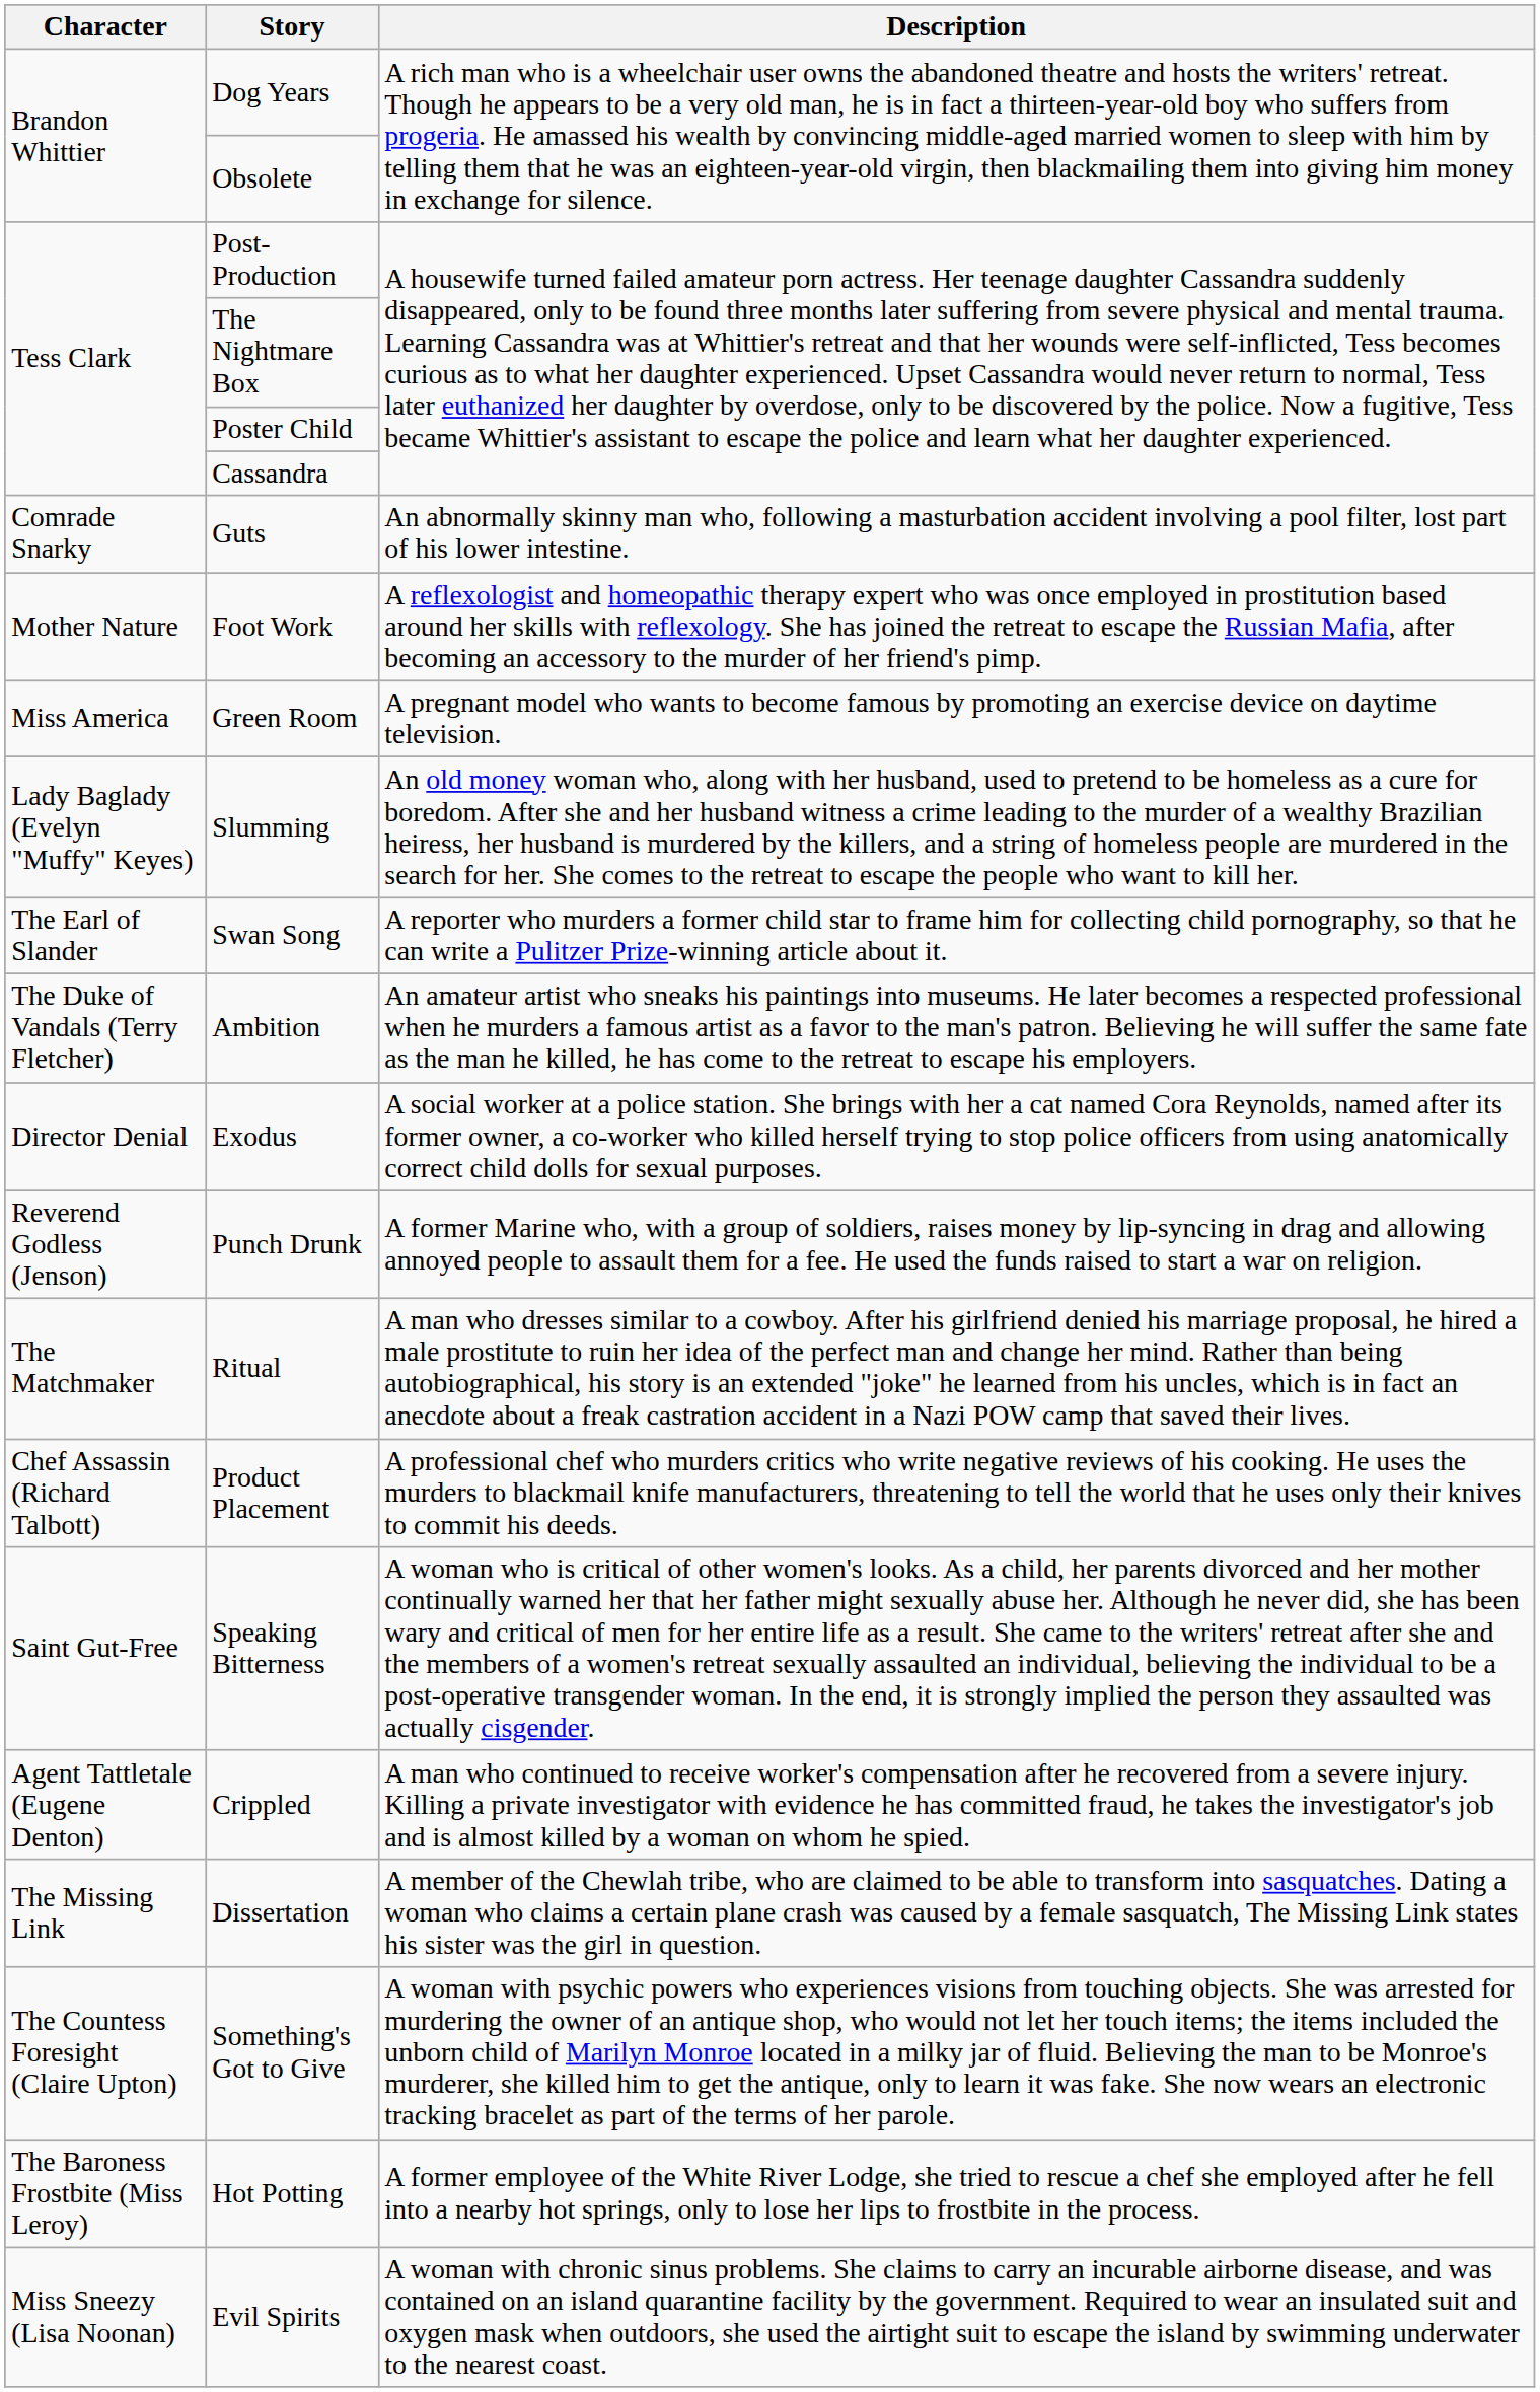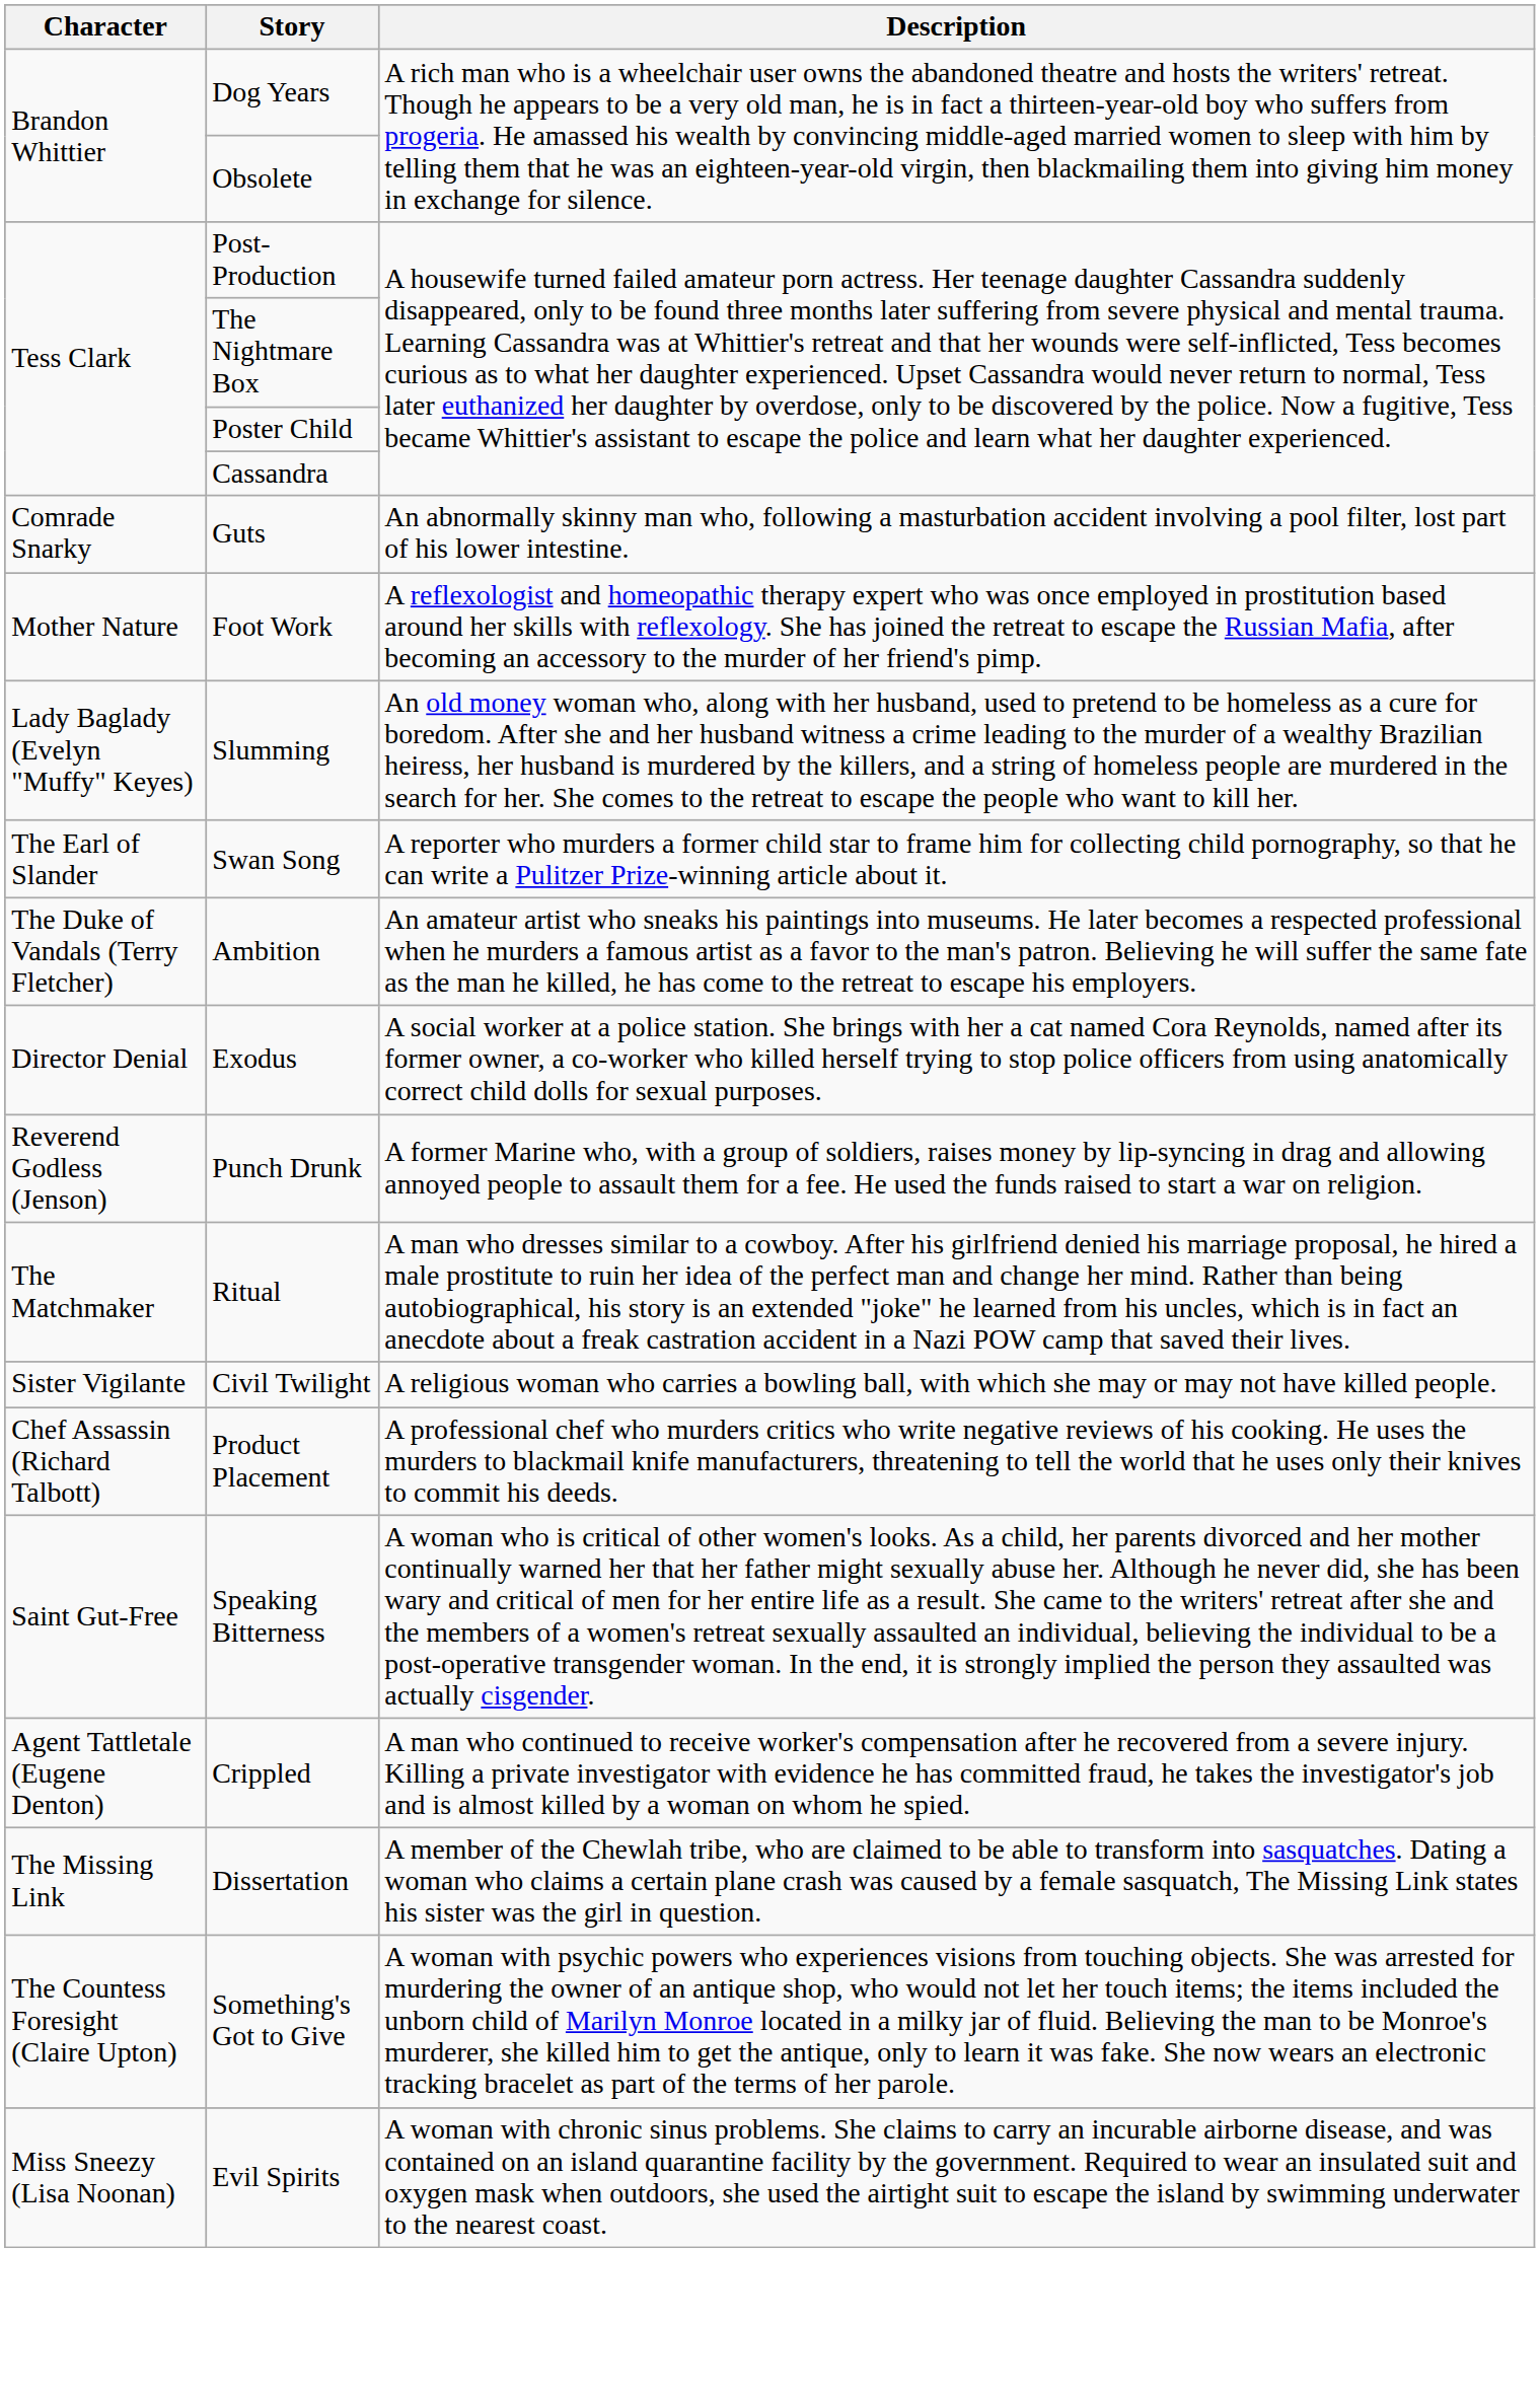- row: Miss America | Green Room | A pregnant model who wants to become famous by promoting an exercise device on daytime television.
+ row: Sister Vigilante | Civil Twilight | A religious woman who carries a bowling ball, with which she may or may not have killed people.
- row: The Baroness Frostbite (Miss Leroy) | Hot Potting | A former employee of the White River Lodge, she tried to rescue a chef she employed after he fell into a nearby hot springs, only to lose her lips to frostbite in the process.
